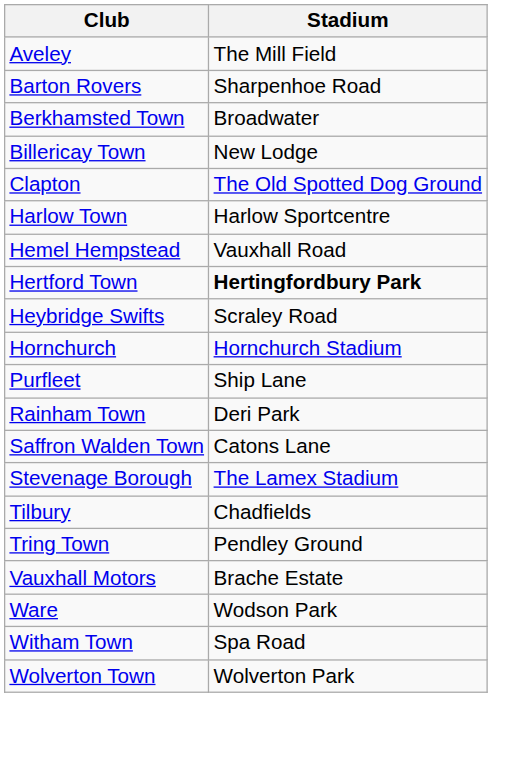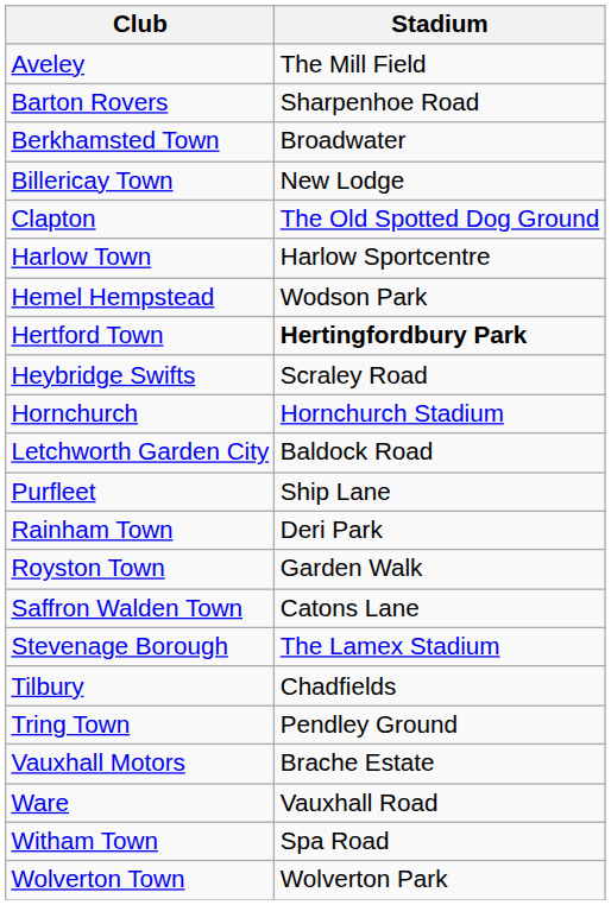Hemel Hempstead | Stadium: Vauxhall Road -> Wodson Park
+ row: Letchworth Garden City | Baldock Road
+ row: Royston Town | Garden Walk
Ware | Stadium: Wodson Park -> Vauxhall Road
